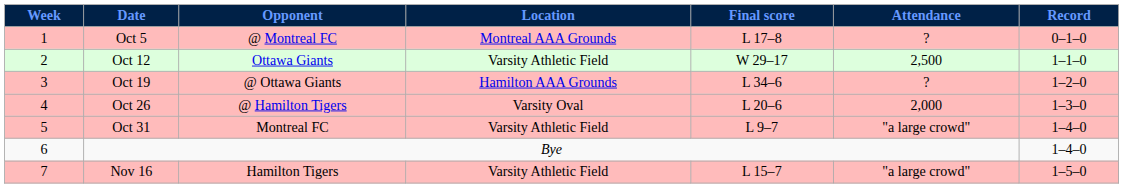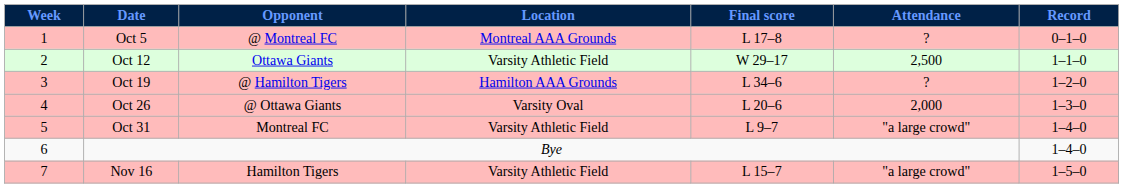Oct 19 | Opponent: @ Ottawa Giants -> @ Hamilton Tigers
Oct 26 | Opponent: @ Hamilton Tigers -> @ Ottawa Giants
